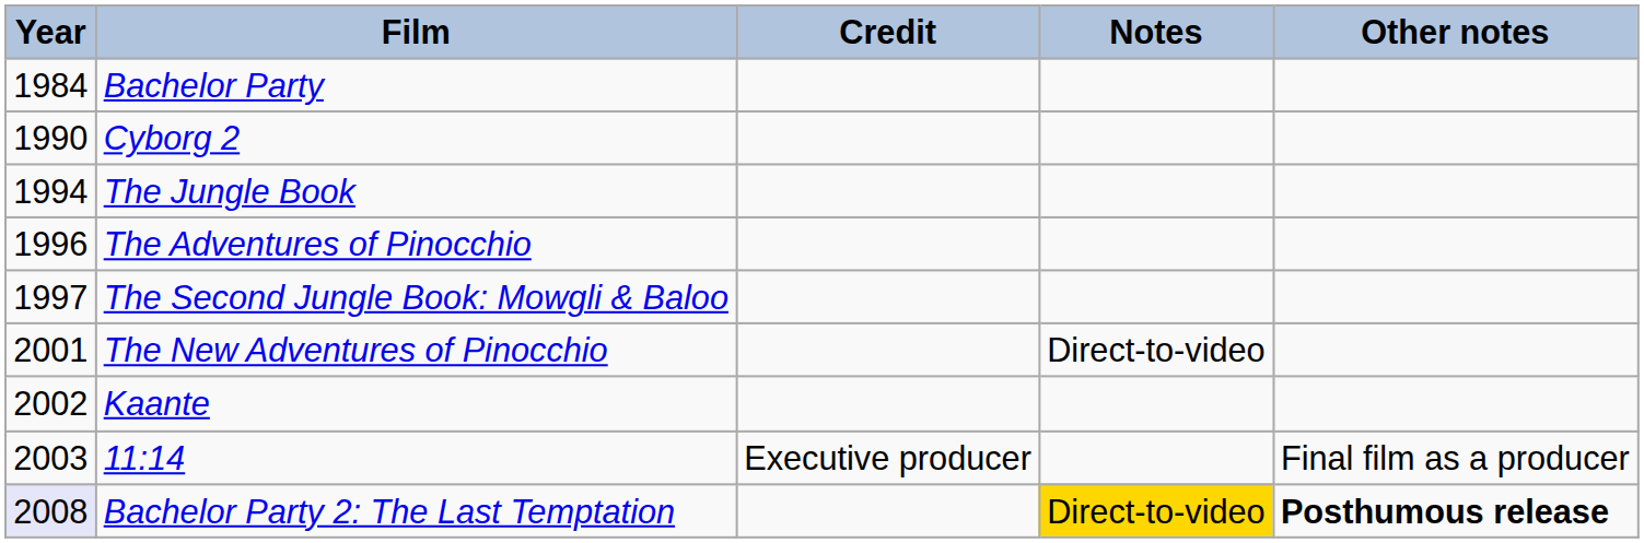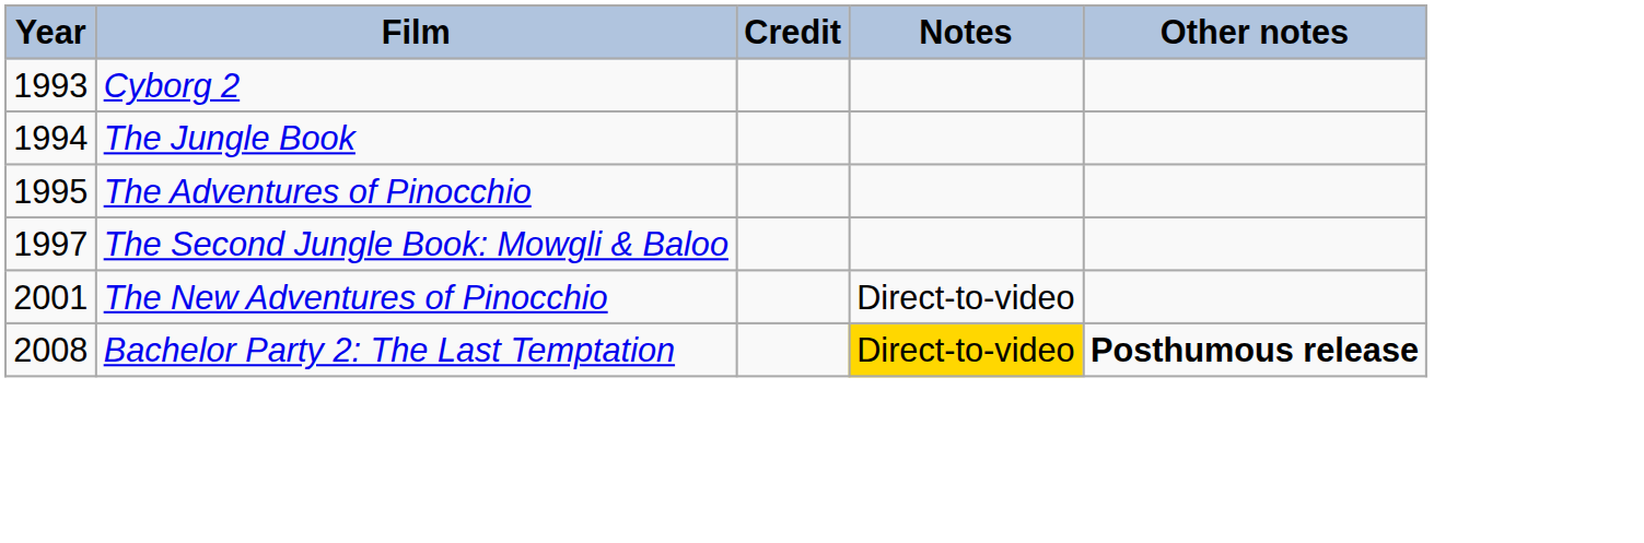- row: 1984 | Bachelor Party
Cyborg 2 | Year: 1990 -> 1993
The Adventures of Pinocchio | Year: 1996 -> 1995
- row: 2002 | Kaante
- row: 2003 | 11:14 | Executive producer | Final film as a producer
Bachelor Party 2: The Last Temptation | Year: lavender background -> no background
